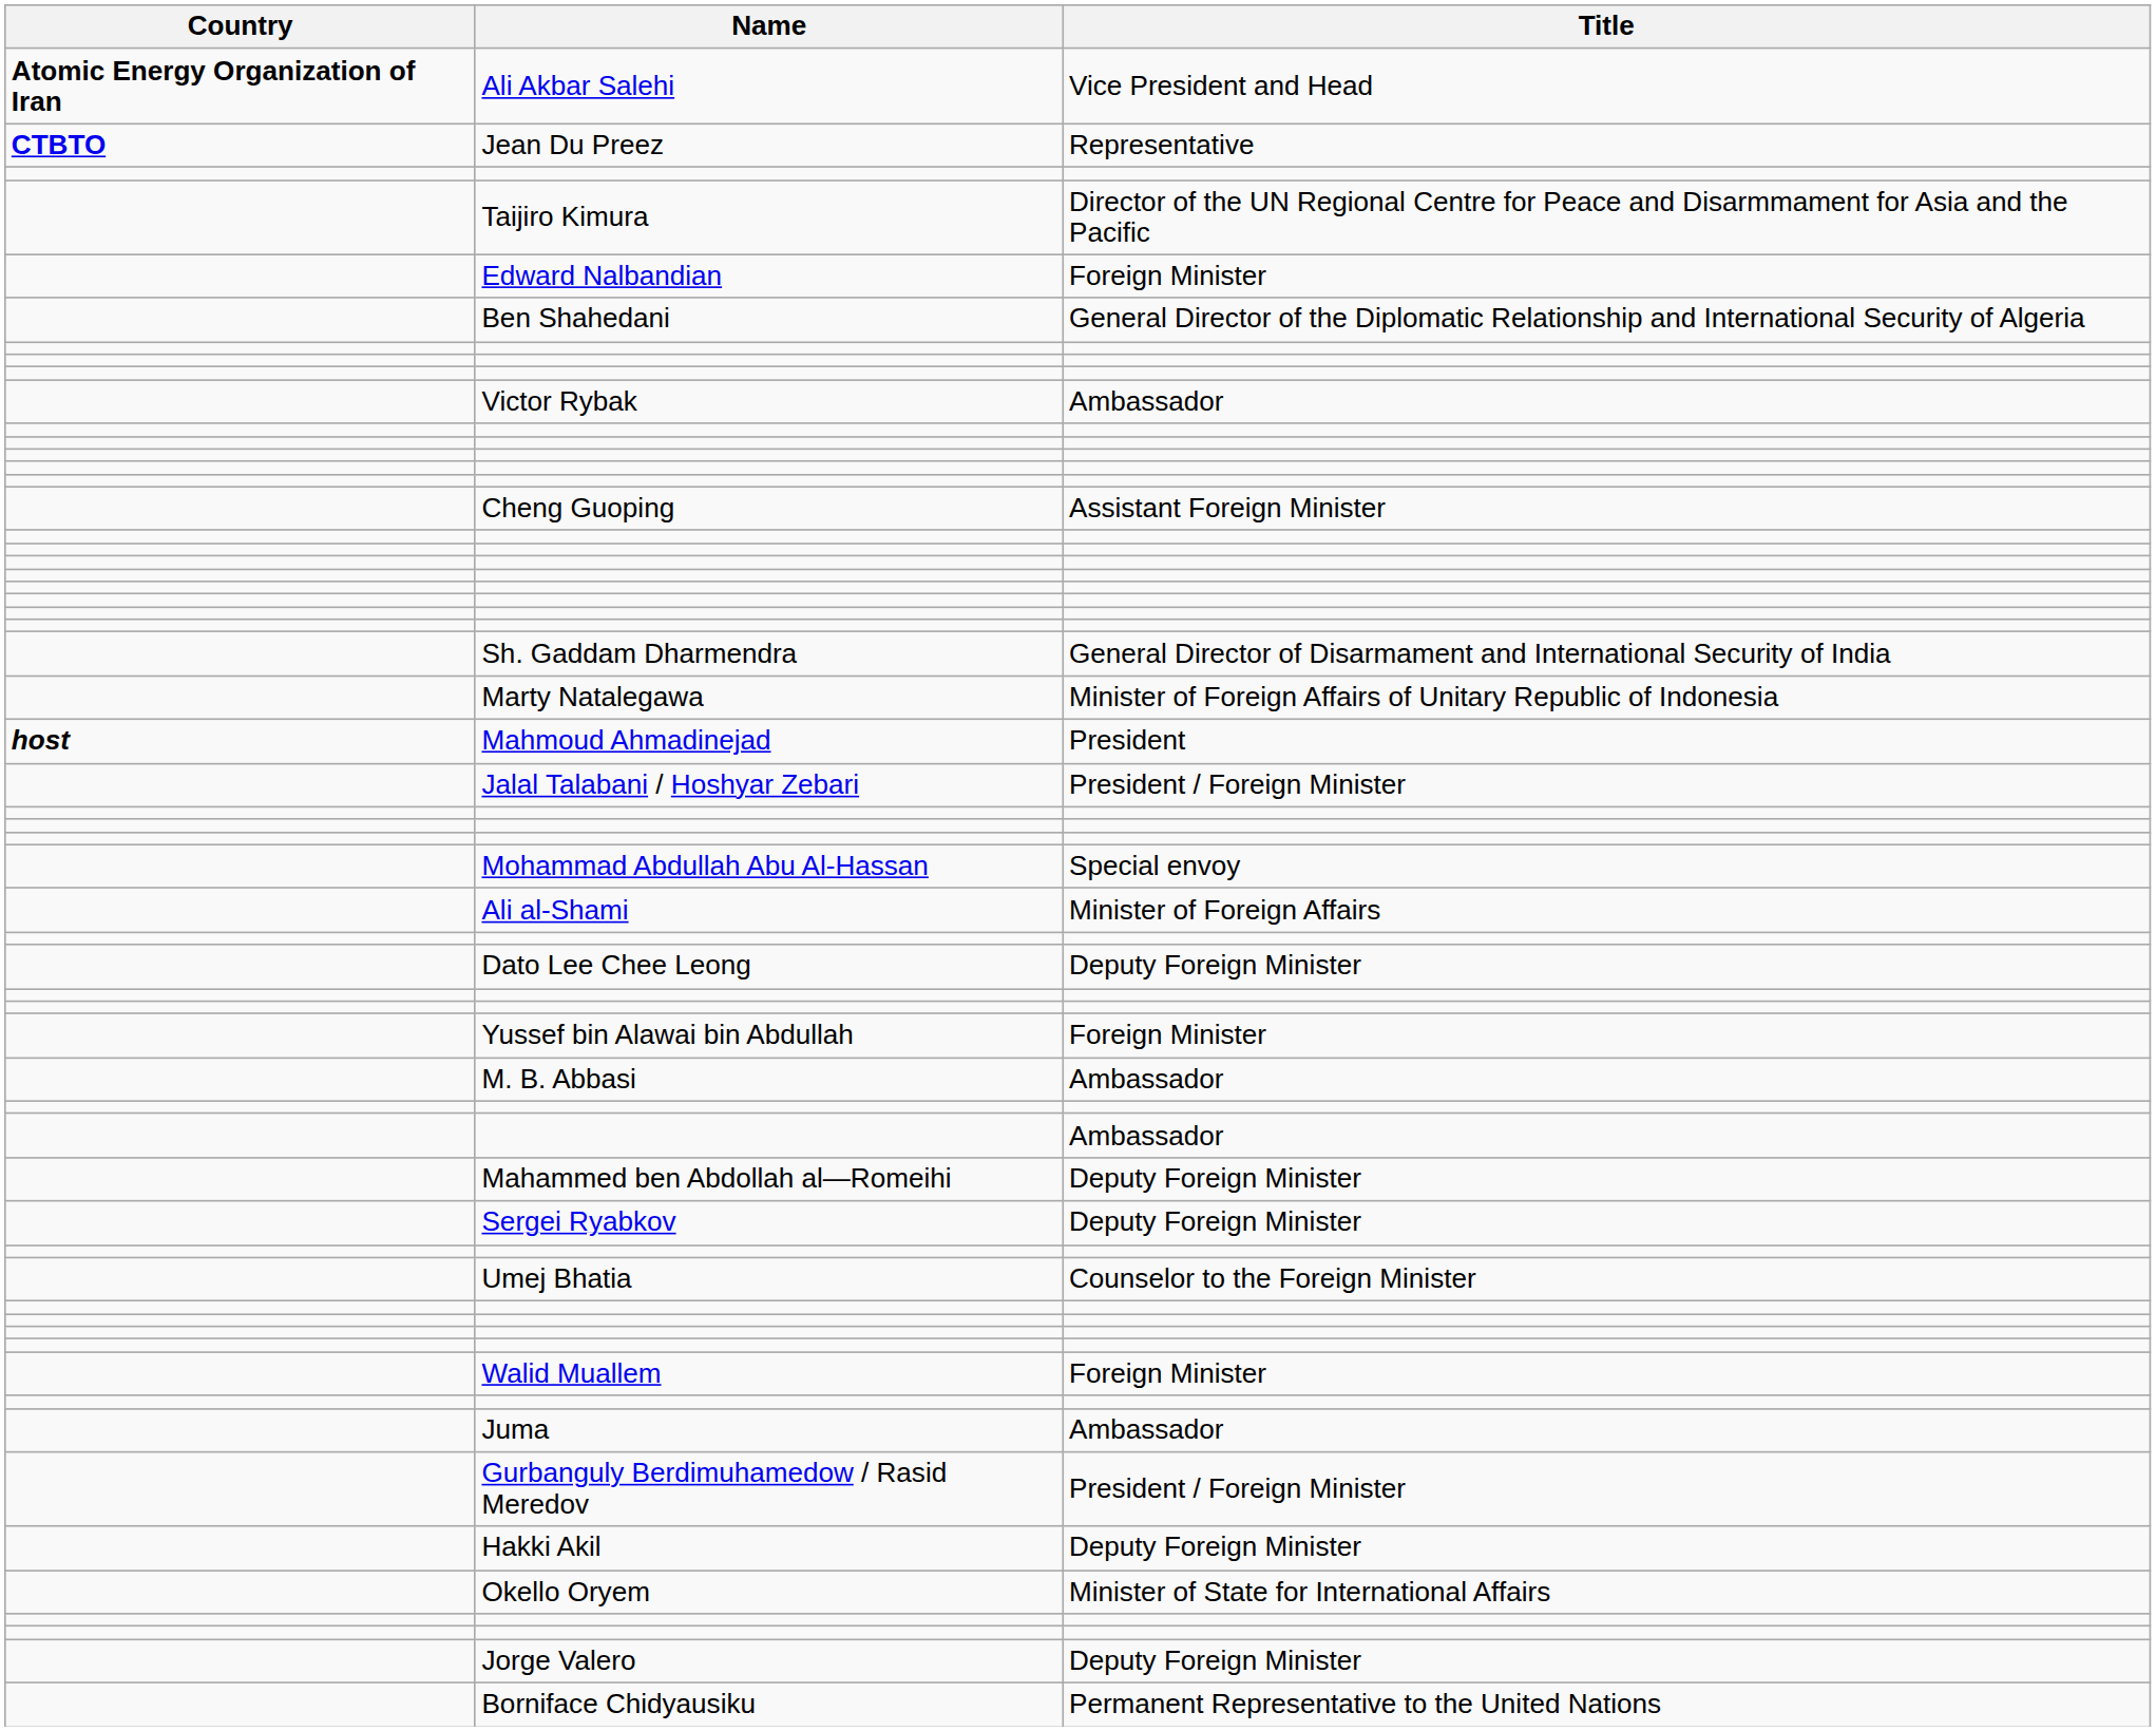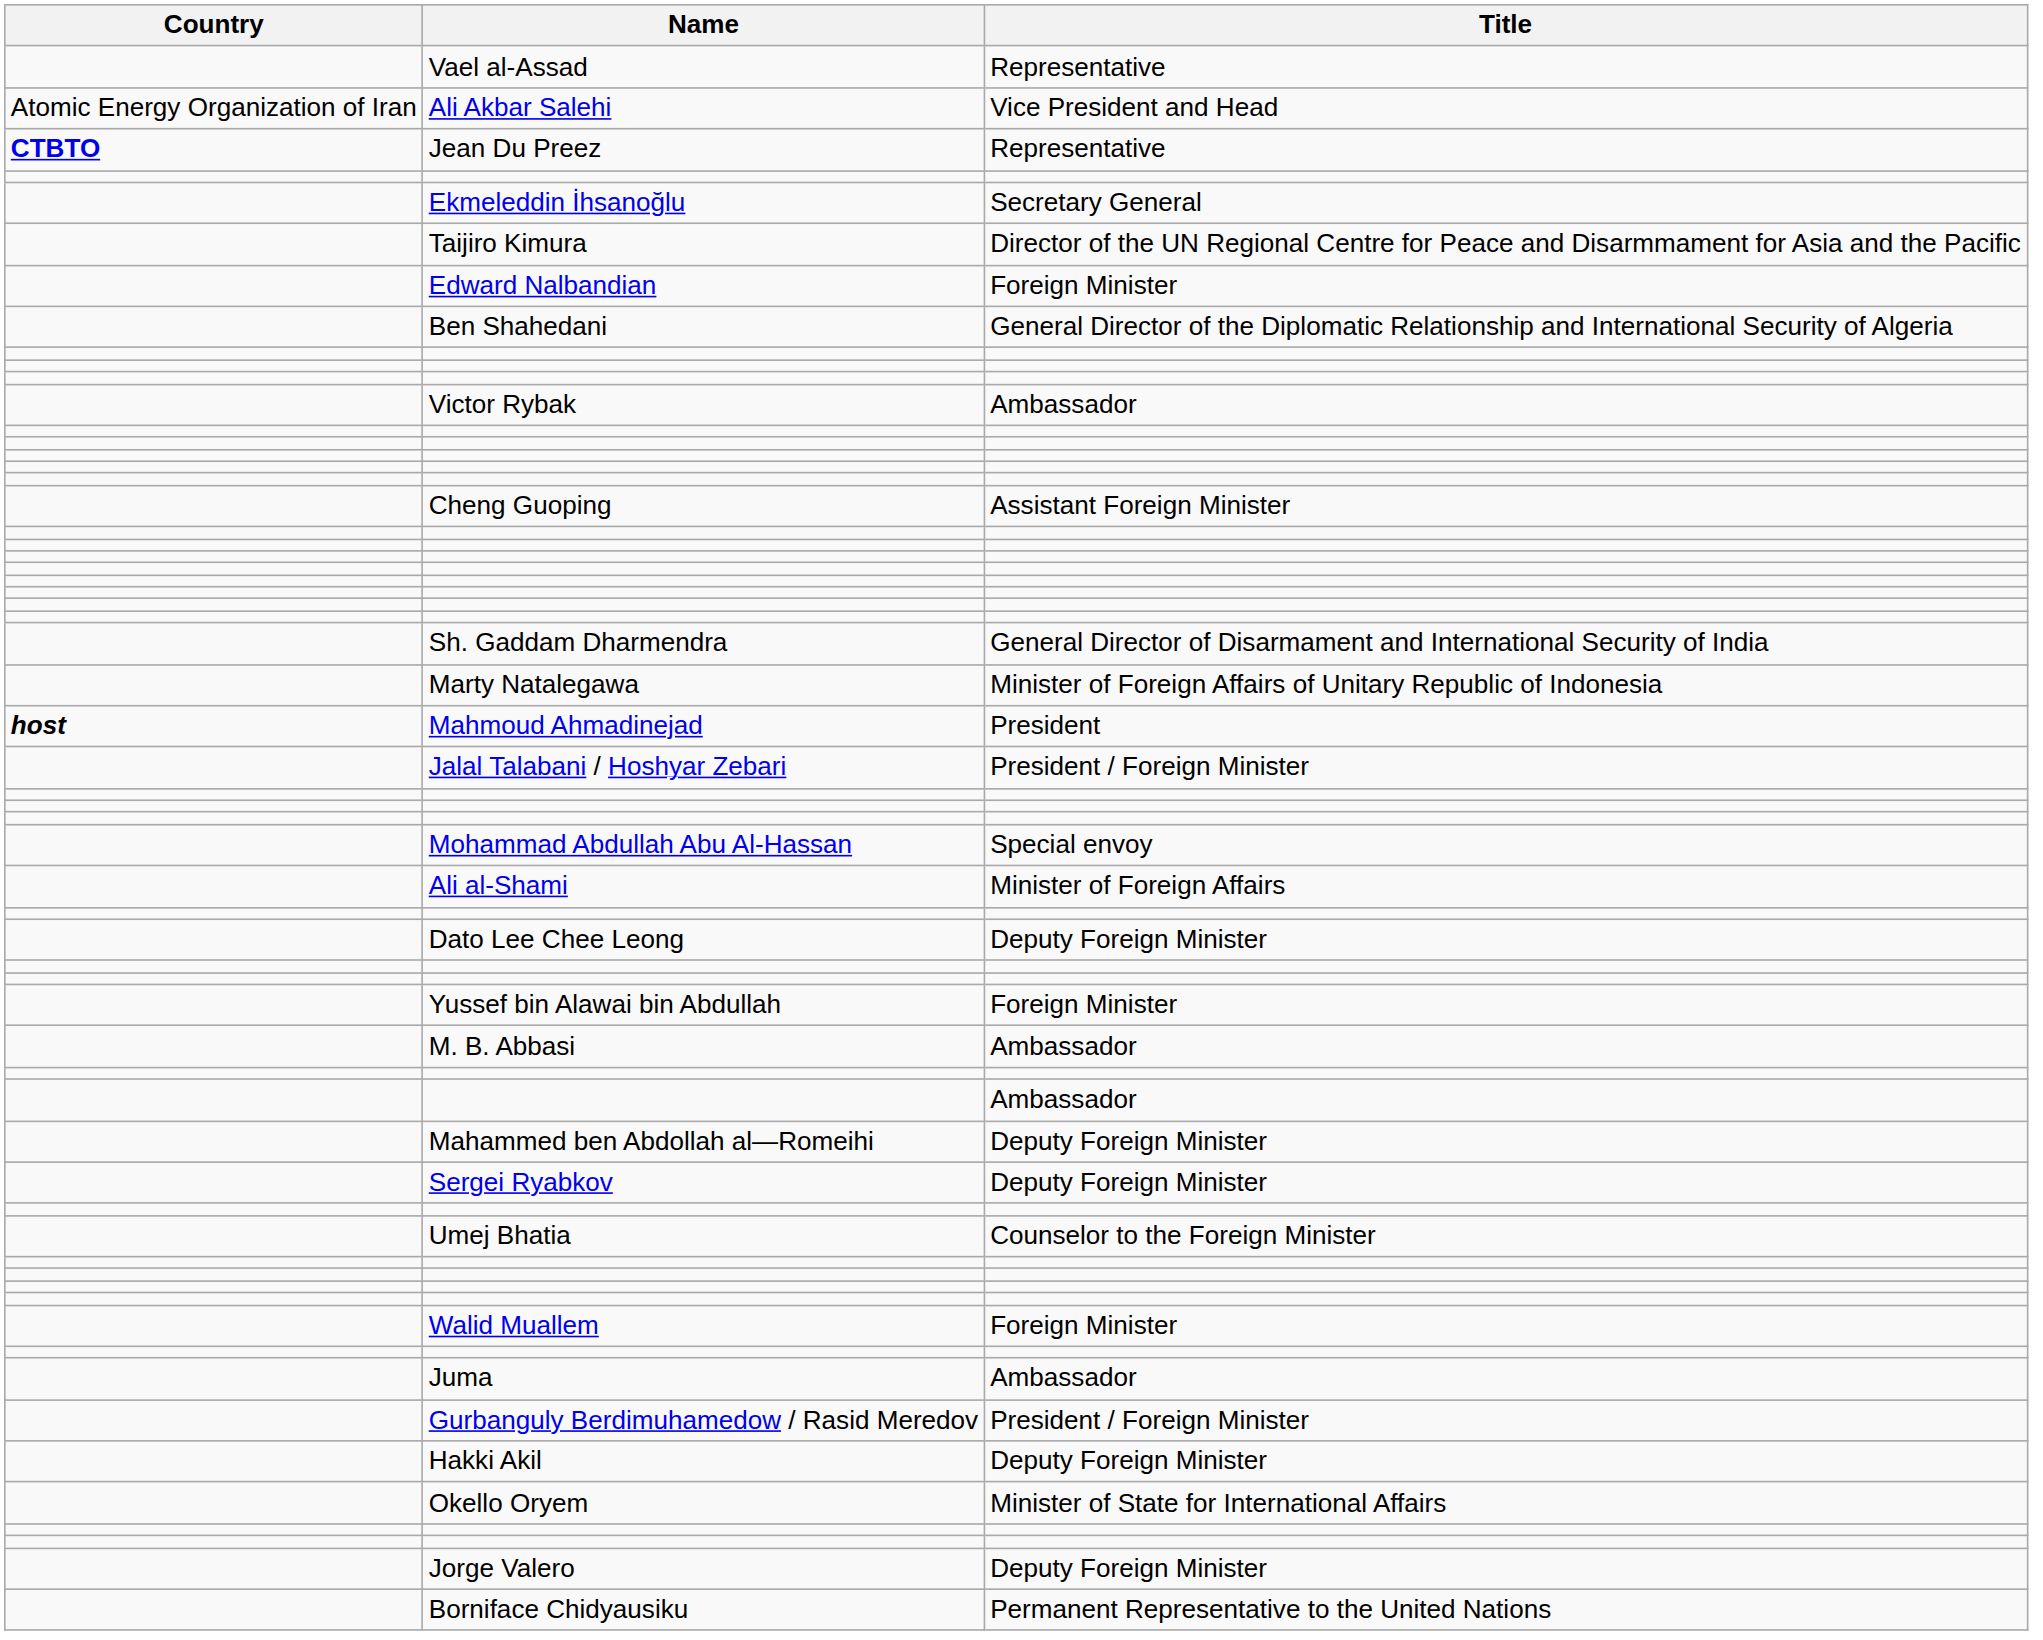+ row: Vael al-Assad | Representative
Ali Akbar Salehi | Country: bold -> normal
+ row: Ekmeleddin İhsanoğlu | Secretary General
